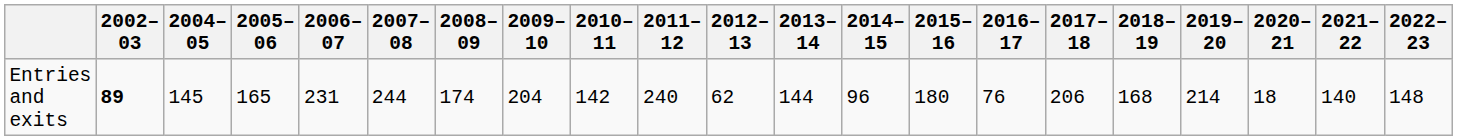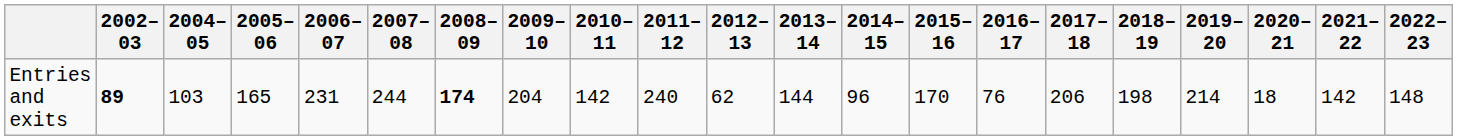Entries and exits | 2004–05: 145 -> 103
Entries and exits | 2008–09: normal -> bold
Entries and exits | 2015–16: 180 -> 170
Entries and exits | 2018–19: 168 -> 198
Entries and exits | 2021–22: 140 -> 142
